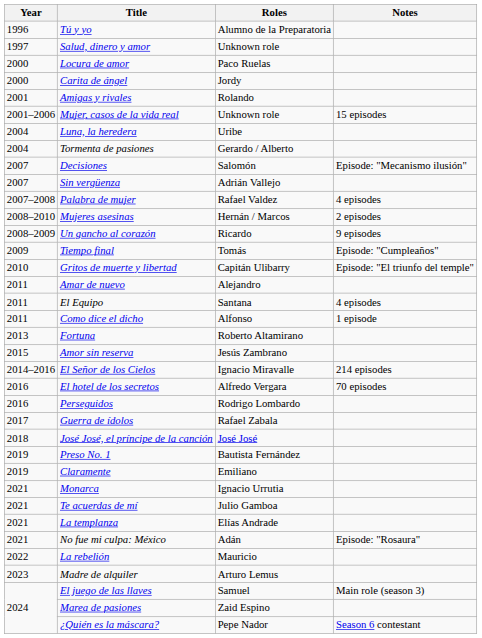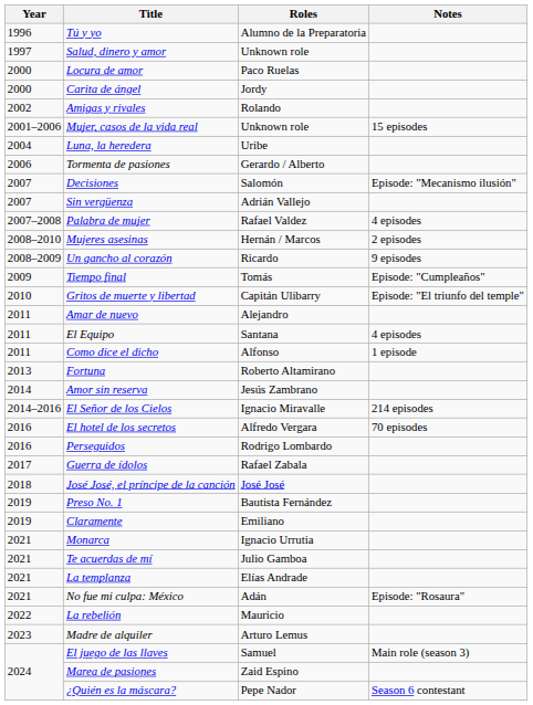Amigas y rivales | Year: 2001 -> 2002
Tormenta de pasiones | Year: 2004 -> 2006
Amor sin reserva | Year: 2015 -> 2014
